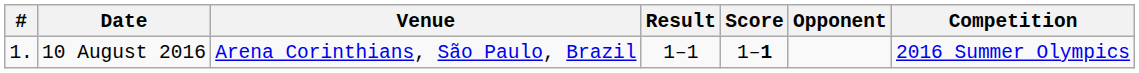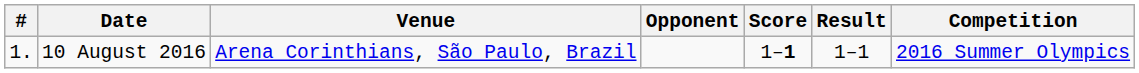columns swapped: Opponent <-> Result
